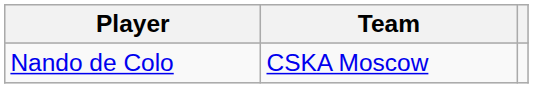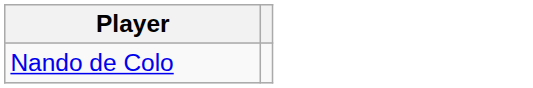- column: Team | CSKA Moscow
